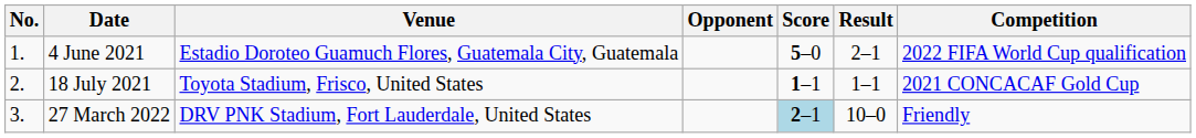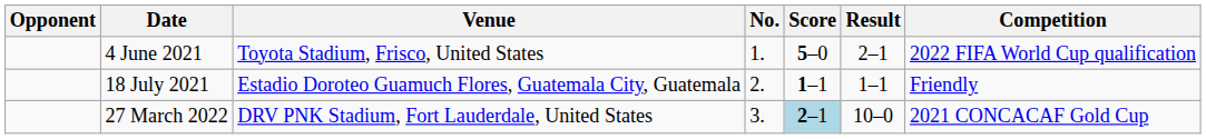columns swapped: No. <-> Opponent
4 June 2021 | Venue: Estadio Doroteo Guamuch Flores, Guatemala City, Guatemala -> Toyota Stadium, Frisco, United States
18 July 2021 | Venue: Toyota Stadium, Frisco, United States -> Estadio Doroteo Guamuch Flores, Guatemala City, Guatemala
18 July 2021 | Competition: 2021 CONCACAF Gold Cup -> Friendly
27 March 2022 | Competition: Friendly -> 2021 CONCACAF Gold Cup
